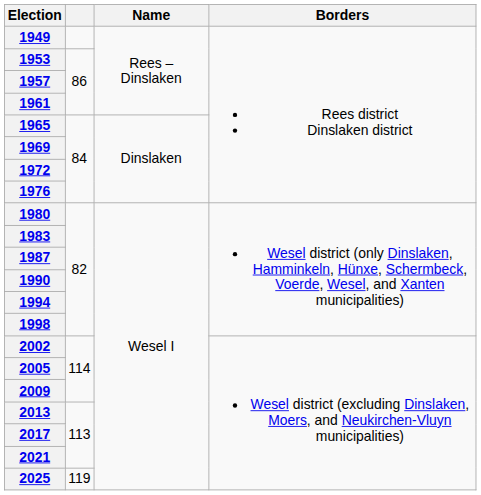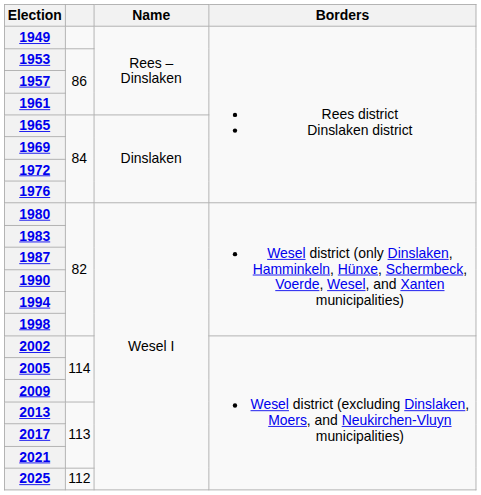2025 | column 2: 119 -> 112
